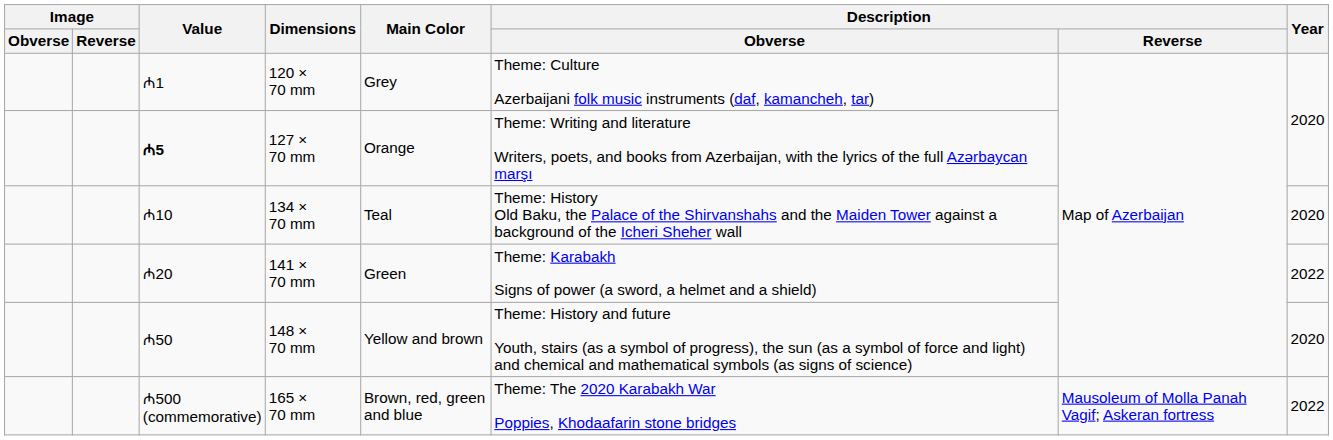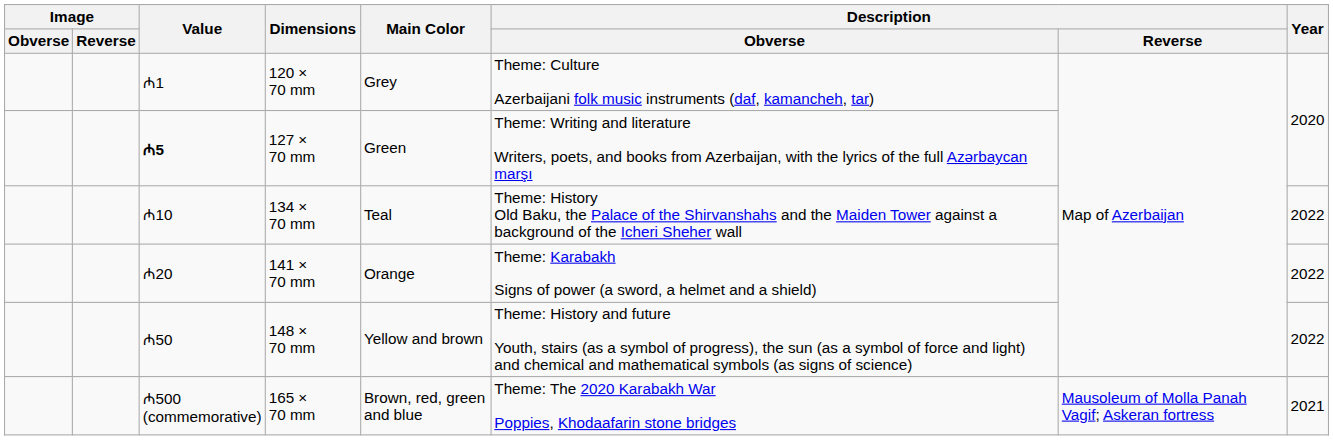127 × 70 mm | Main Color: Orange -> Green
134 × 70 mm | Year: 2020 -> 2022
141 × 70 mm | Main Color: Green -> Orange
148 × 70 mm | Year: 2020 -> 2022
165 × 70 mm | Year: 2022 -> 2021
